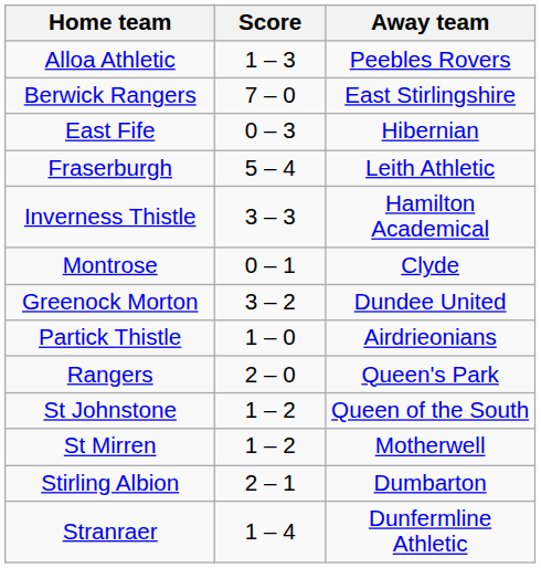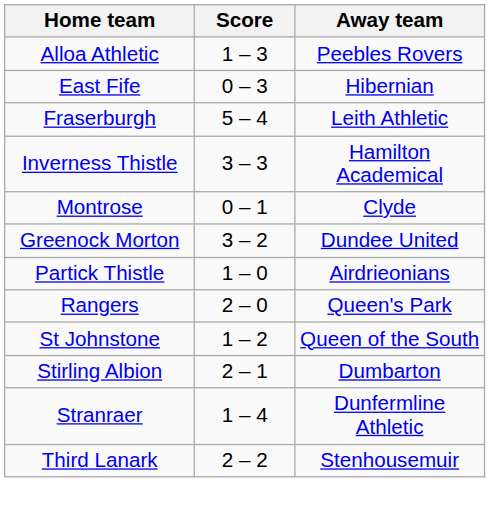- row: Berwick Rangers | 7 – 0 | East Stirlingshire
- row: St Mirren | 1 – 2 | Motherwell
+ row: Third Lanark | 2 – 2 | Stenhousemuir
